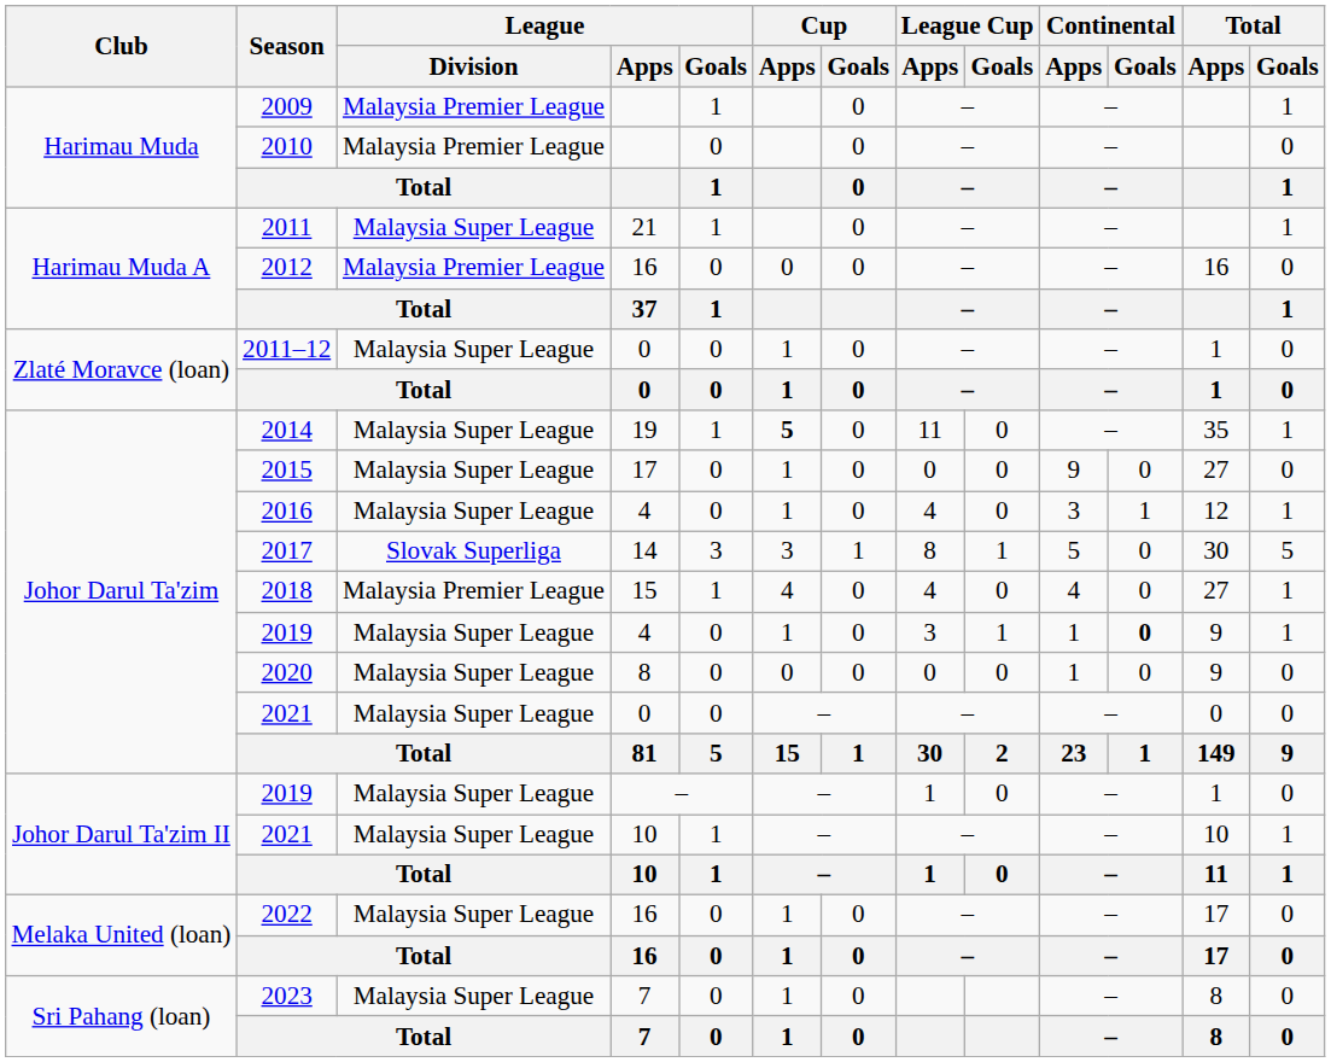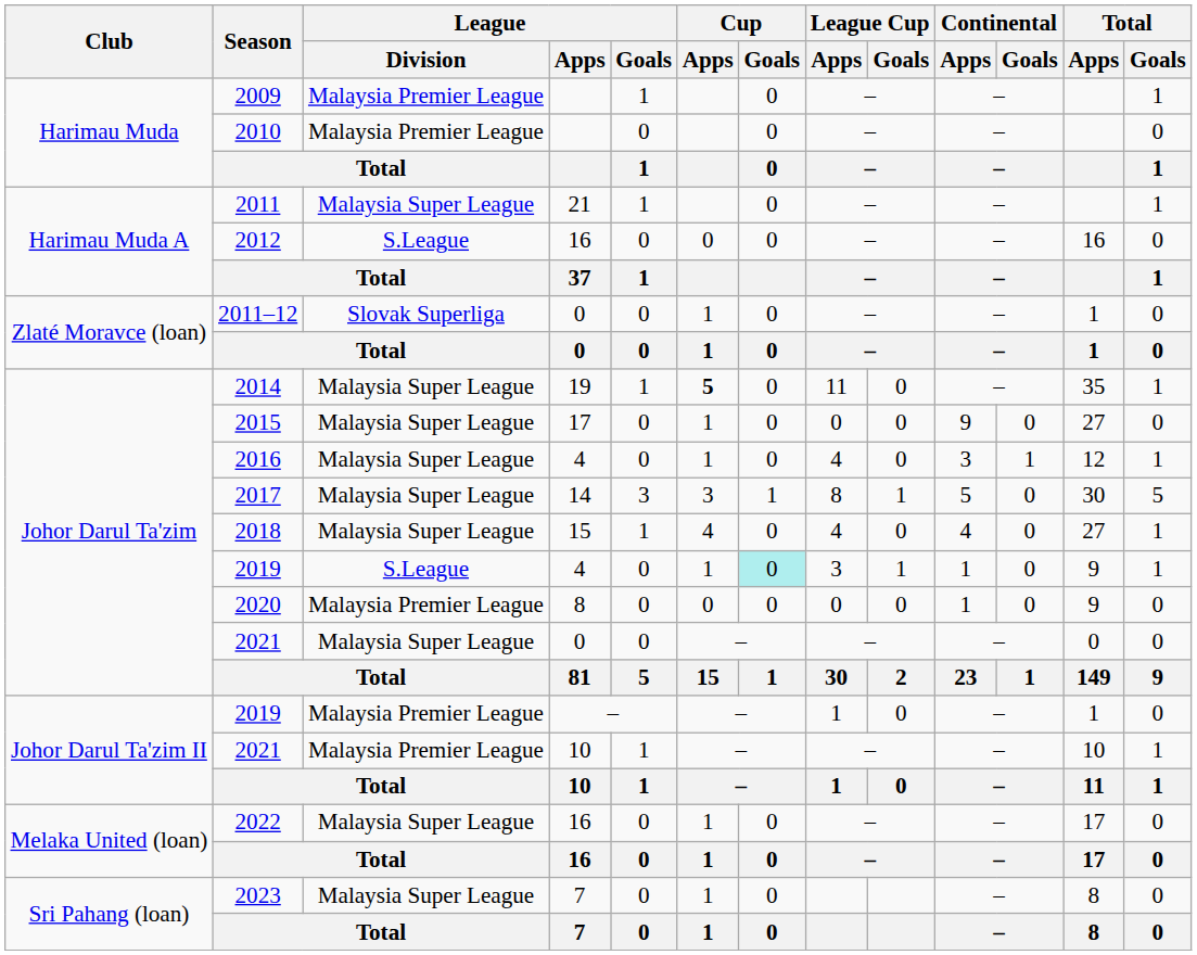2012 | League / Division: Malaysia Premier League -> S.League
2011–12 | League / Division: Malaysia Super League -> Slovak Superliga
2017 | League / Division: Slovak Superliga -> Malaysia Super League
2018 | League / Division: Malaysia Premier League -> Malaysia Super League
2019 / 4 | League / Division: Malaysia Super League -> S.League
2019 / 4 | Cup / Goals: no background -> paleturquoise background
2019 / 4 | Continental / Goals: bold -> normal
2020 | League / Division: Malaysia Super League -> Malaysia Premier League
2019 / – | League / Division: Malaysia Super League -> Malaysia Premier League
2021 / 10 | League / Division: Malaysia Super League -> Malaysia Premier League
